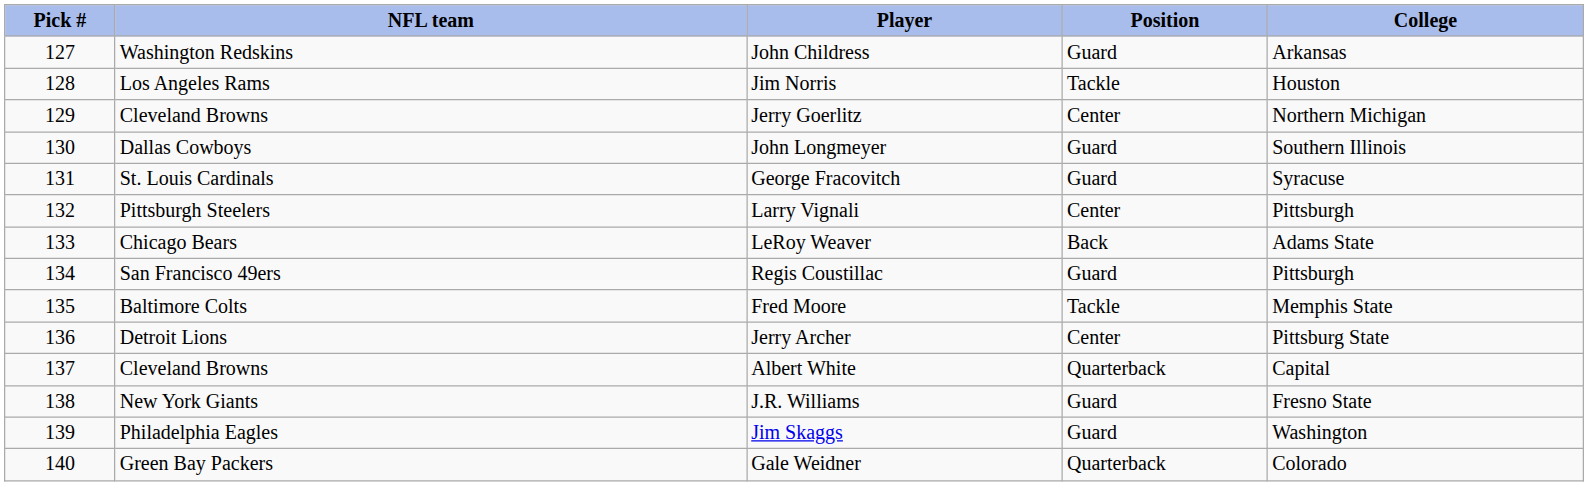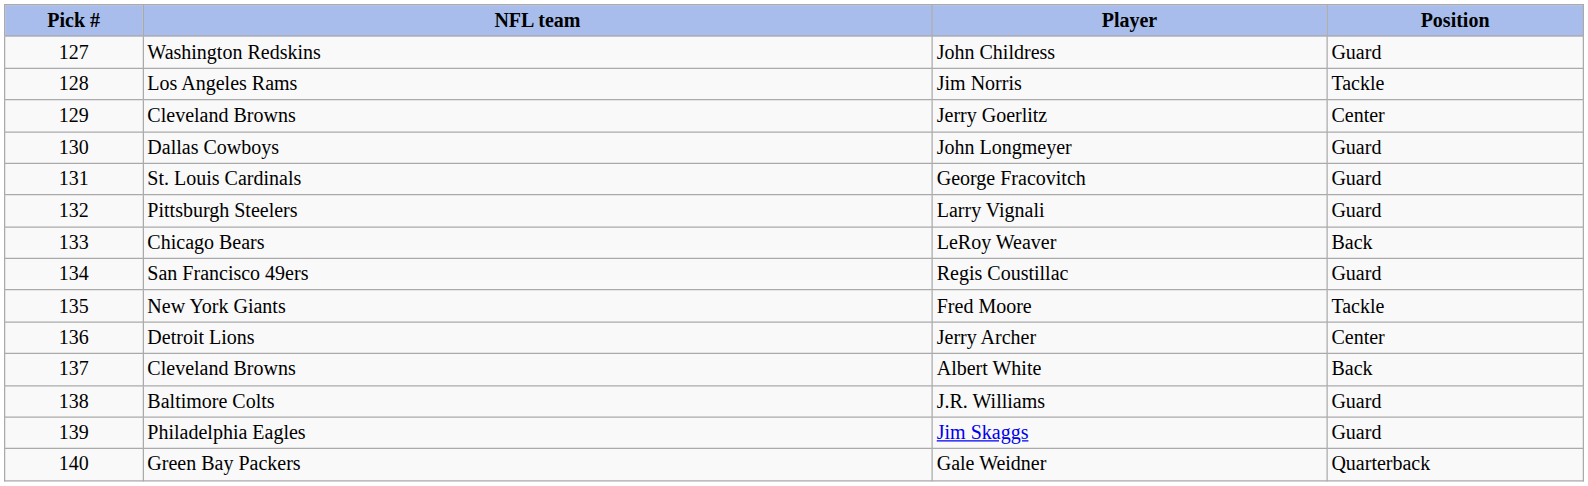- column: College | Arkansas | Houston | Northern Michigan | Southern Illinois | Syracuse | Pittsburgh | Adams State | Pittsburgh | Memphis State | Pittsburg State | Capital | Fresno State | Washington | Colorado
Larry Vignali | Position: Center -> Guard
Fred Moore | NFL team: Baltimore Colts -> New York Giants
Albert White | Position: Quarterback -> Back
J.R. Williams | NFL team: New York Giants -> Baltimore Colts
